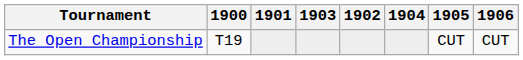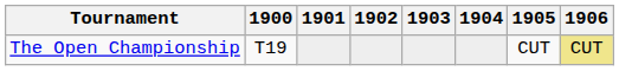columns swapped: 1902 <-> 1903
The Open Championship | 1906: no background -> khaki background
